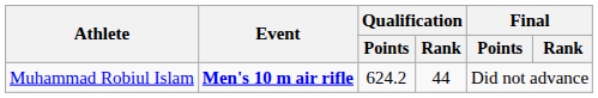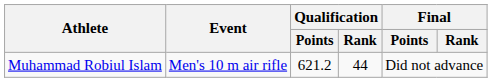Muhammad Robiul Islam | Event: bold -> normal
Muhammad Robiul Islam | Qualification / Points: 624.2 -> 621.2
